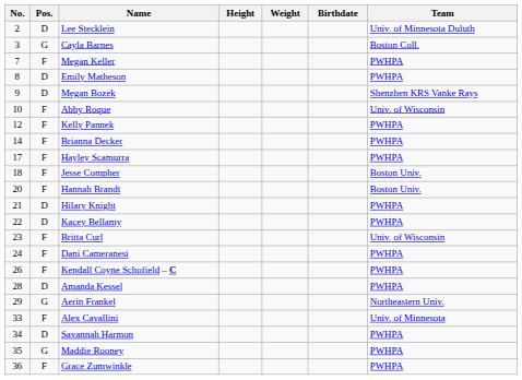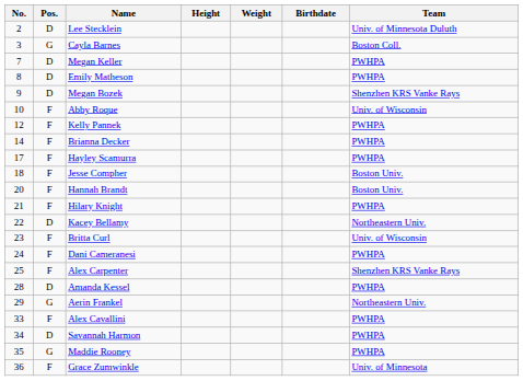Megan Keller | Pos.: F -> D
Hilary Knight | Pos.: D -> F
Kacey Bellamy | Team: PWHPA -> Northeastern Univ.
+ row: 25 | F | Alex Carpenter | Shenzhen KRS Vanke Rays
- row: 26 | F | Kendall Coyne Schofield – C | PWHPA
Alex Cavallini | Team: Univ. of Minnesota -> PWHPA
Grace Zumwinkle | Team: PWHPA -> Univ. of Minnesota
